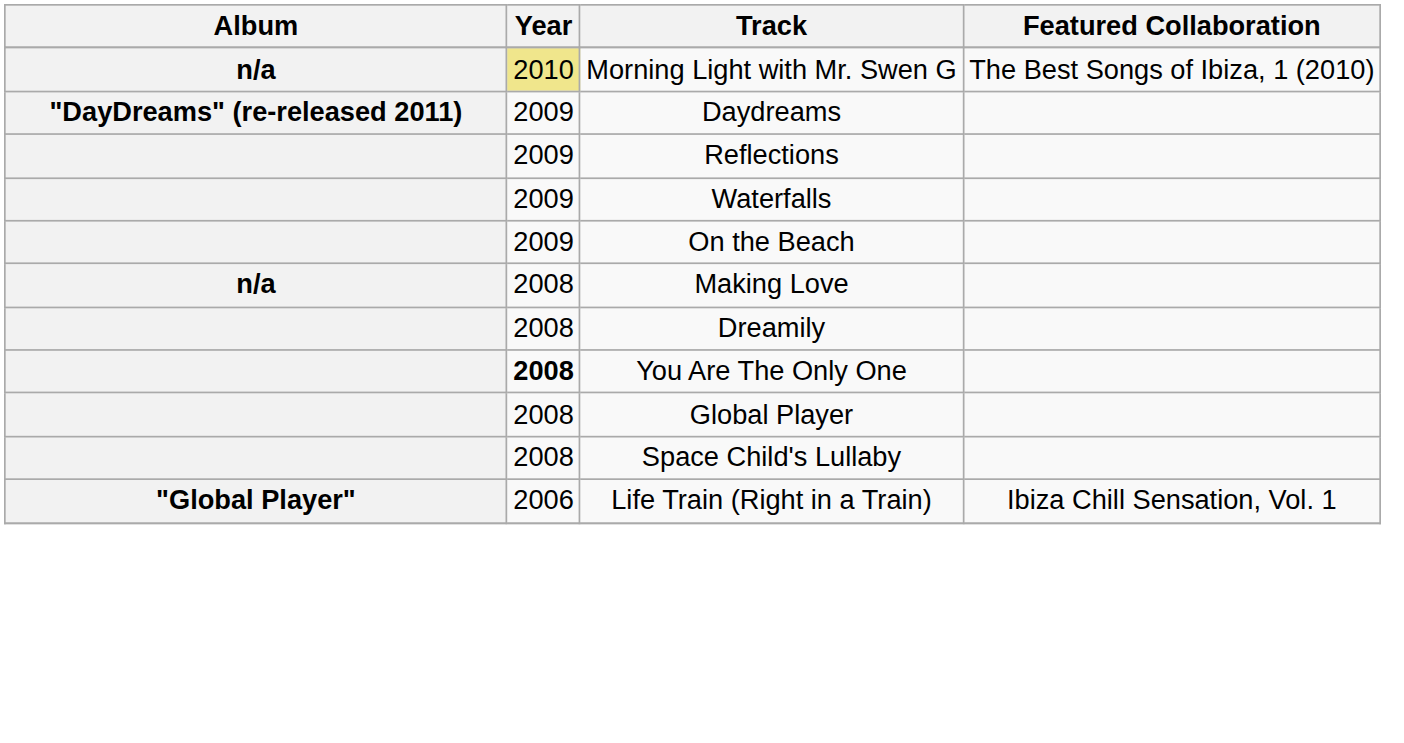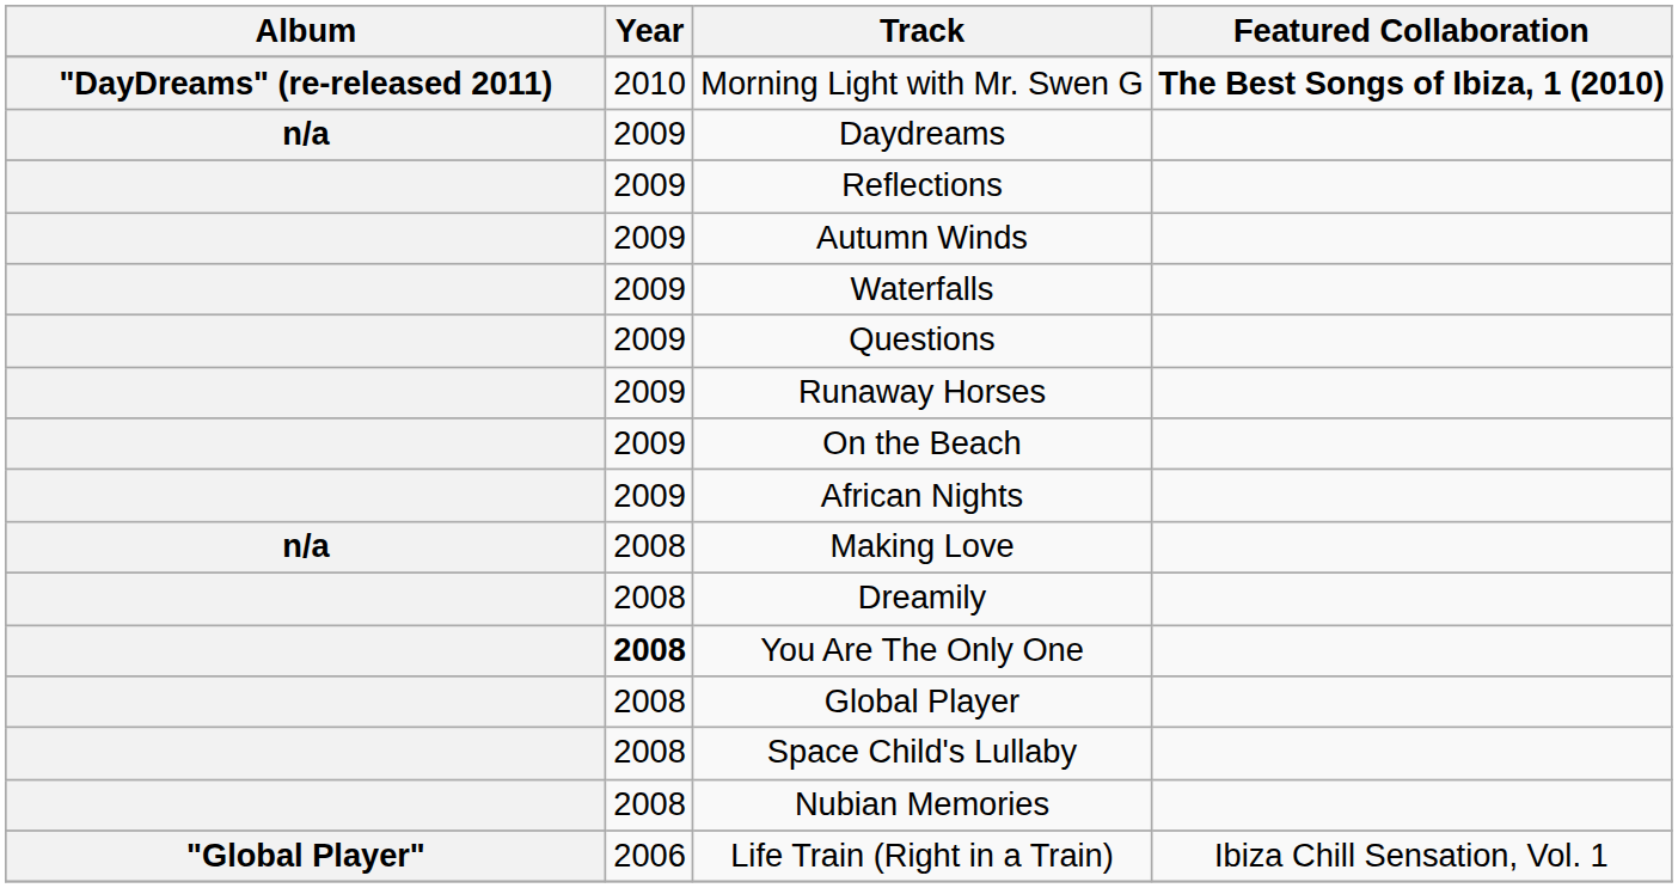Morning Light with Mr. Swen G | Album: n/a -> "DayDreams" (re-released 2011)
Morning Light with Mr. Swen G | Year: khaki background -> no background
Morning Light with Mr. Swen G | Featured Collaboration: normal -> bold
Daydreams | Album: "DayDreams" (re-released 2011) -> n/a
+ row: 2009 | Autumn Winds
+ row: 2009 | Questions
+ row: 2009 | Runaway Horses
+ row: 2009 | African Nights
+ row: 2008 | Nubian Memories
